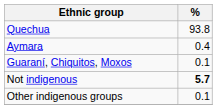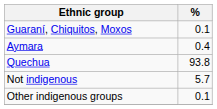rows swapped: Quechua <-> Guaraní, Chiquitos, Moxos
Not indigenous | %: bold -> normal
